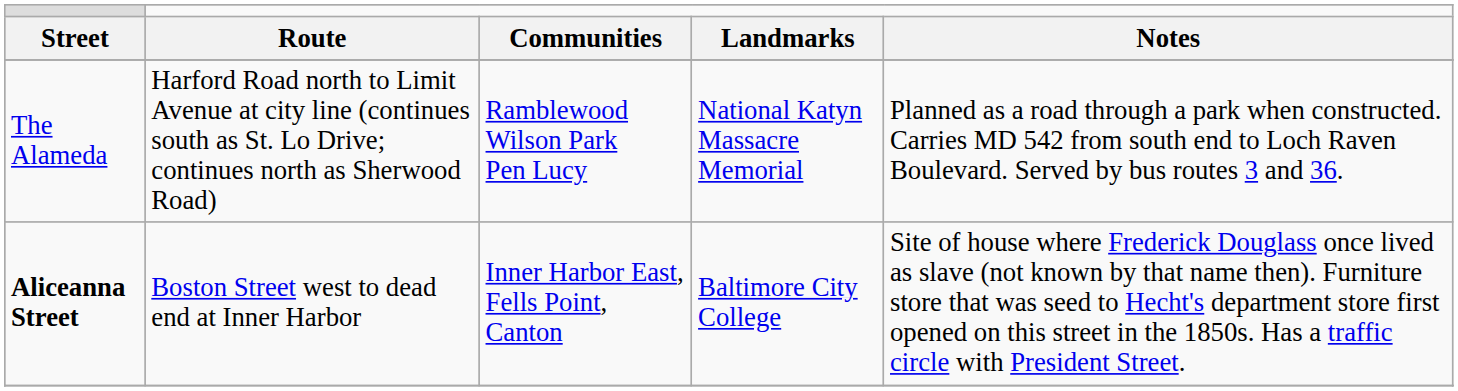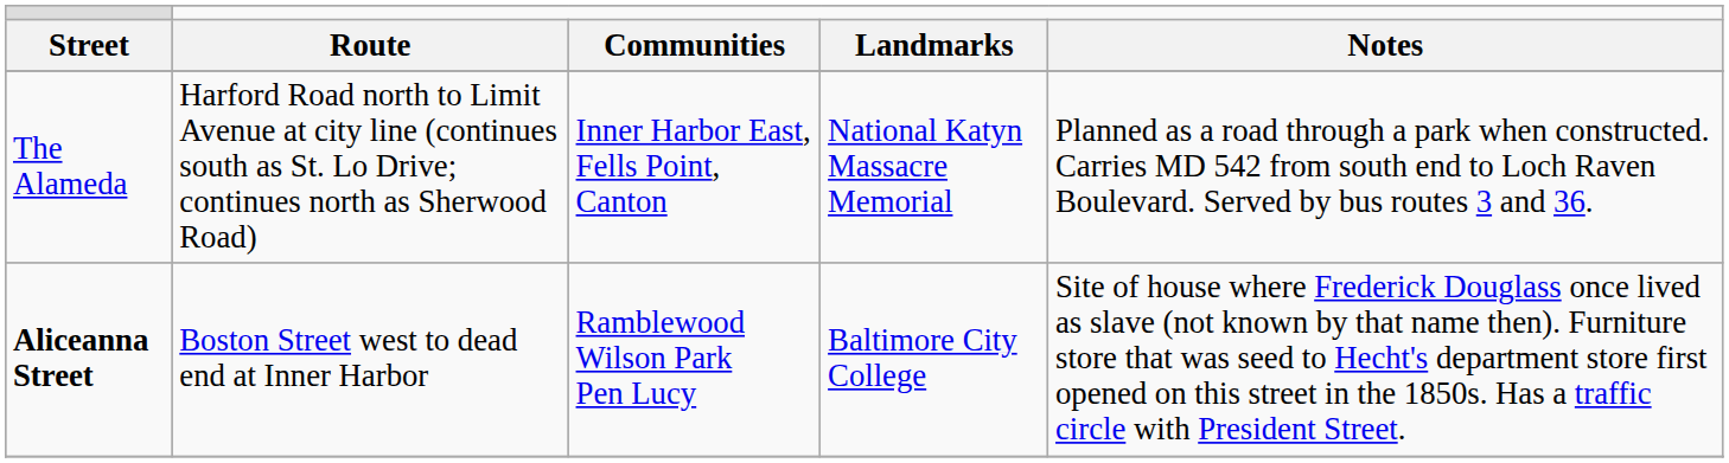The Alameda | column 3: Ramblewood Wilson Park Pen Lucy -> Inner Harbor East, Fells Point, Canton
Aliceanna Street | column 3: Inner Harbor East, Fells Point, Canton -> Ramblewood Wilson Park Pen Lucy
